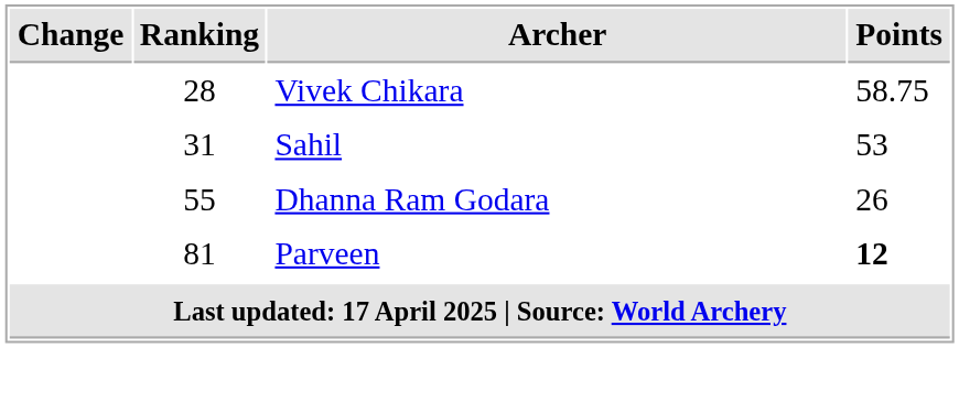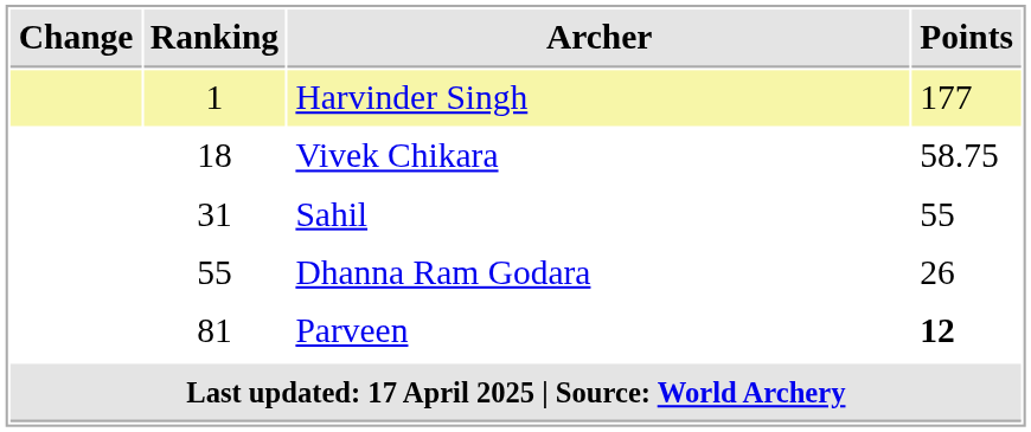+ row: 1 | Harvinder Singh | 177
Vivek Chikara | Ranking: 28 -> 18
Sahil | Points: 53 -> 55
